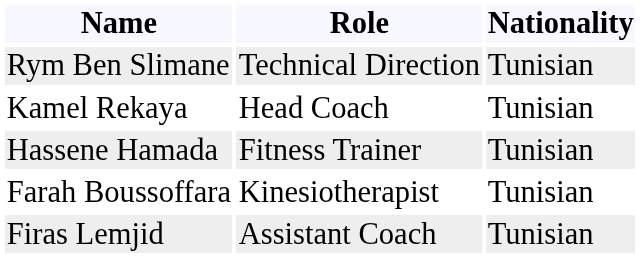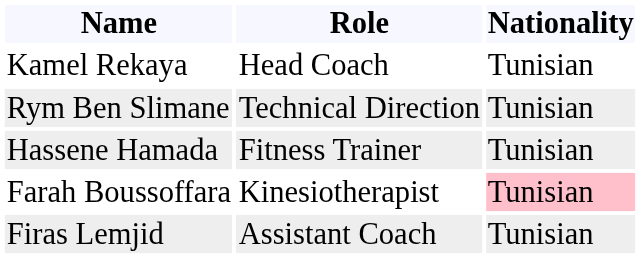rows swapped: Rym Ben Slimane <-> Kamel Rekaya
Farah Boussoffara | Nationality: no background -> pink background
